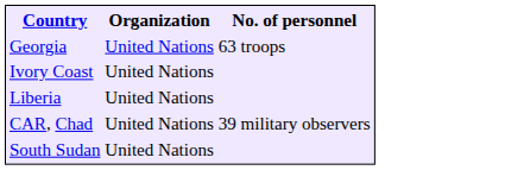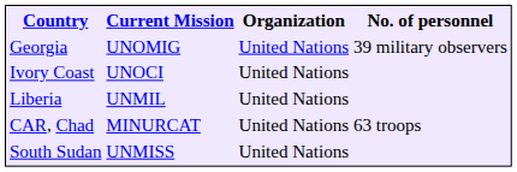+ column: Current Mission | UNOMIG | UNOCI | UNMIL | MINURCAT | UNMISS
Georgia | No. of personnel: 63 troops -> 39 military observers
CAR, Chad | No. of personnel: 39 military observers -> 63 troops
